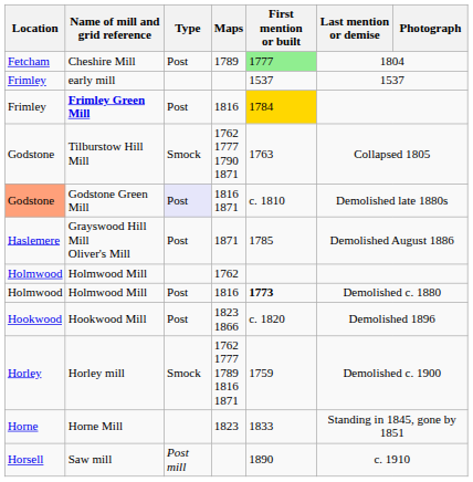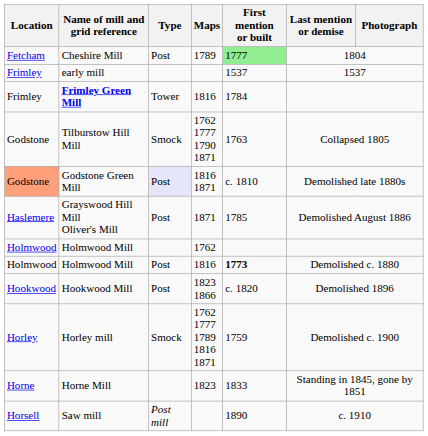Frimley Green Mill | Type: Post -> Tower
Frimley Green Mill | First mention or built: gold background -> no background
